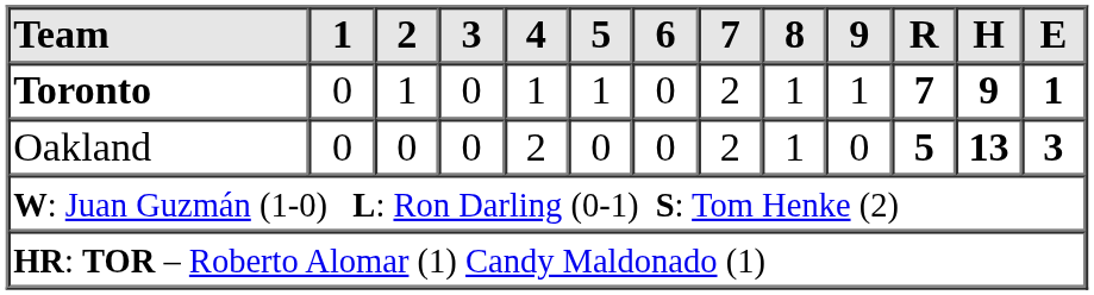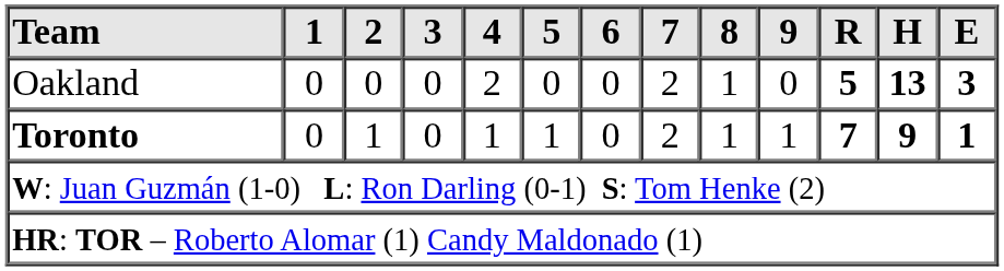rows swapped: Toronto <-> Oakland
